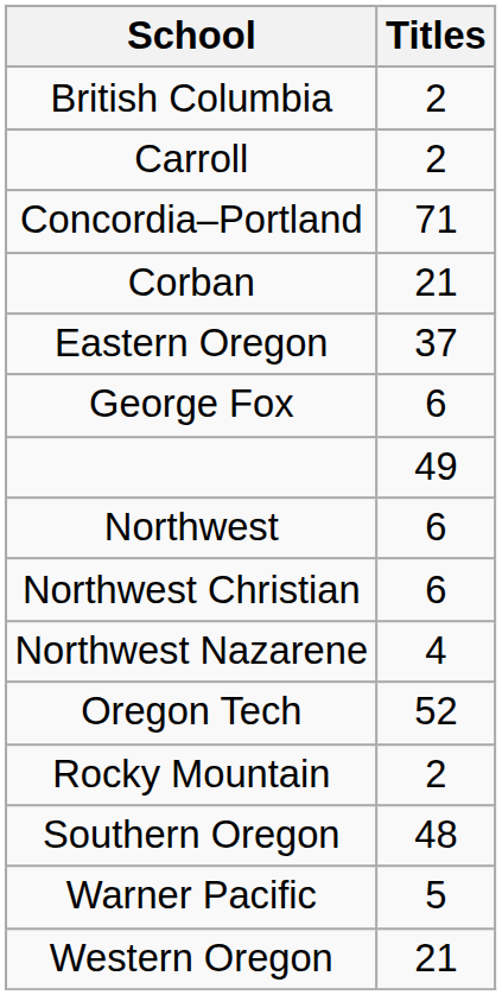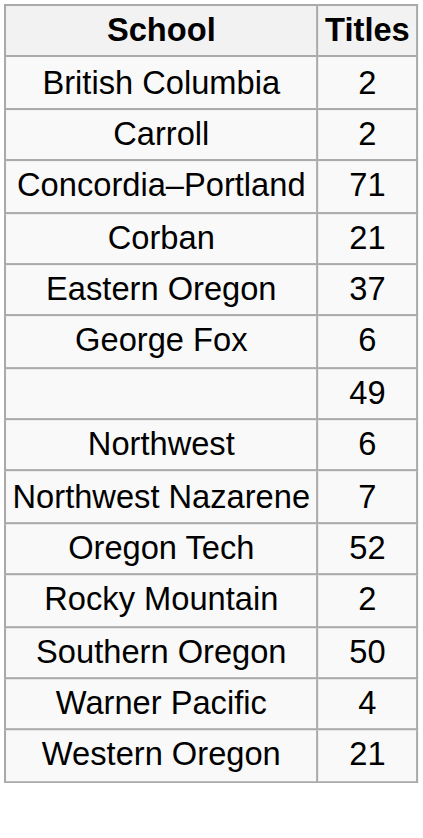- row: Northwest Christian | 6
Northwest Nazarene | Titles: 4 -> 7
Southern Oregon | Titles: 48 -> 50
Warner Pacific | Titles: 5 -> 4
